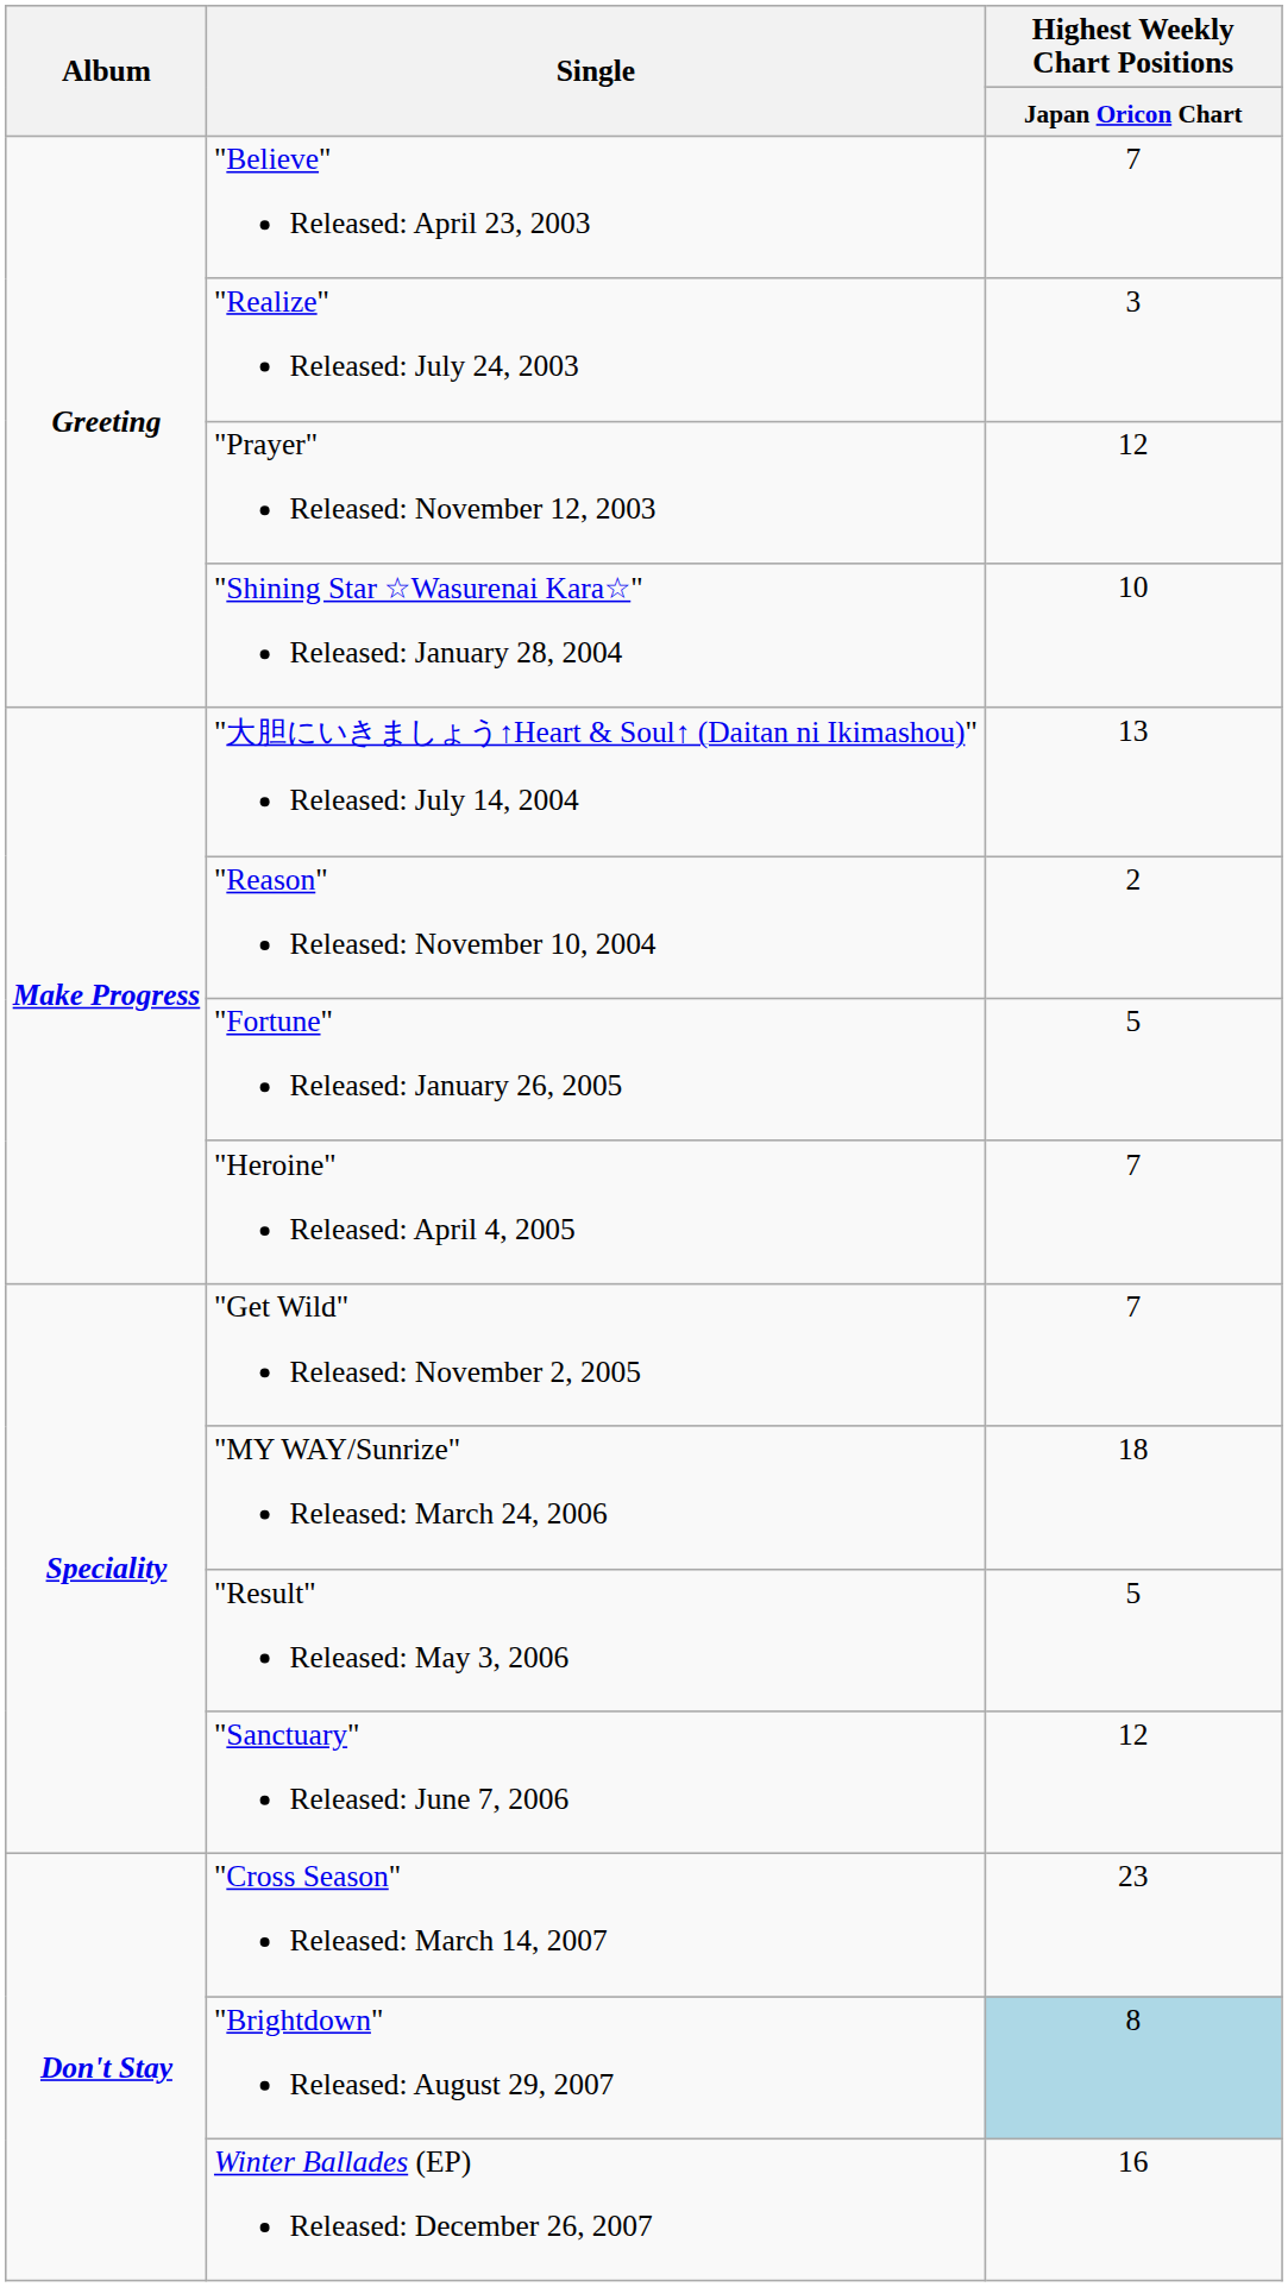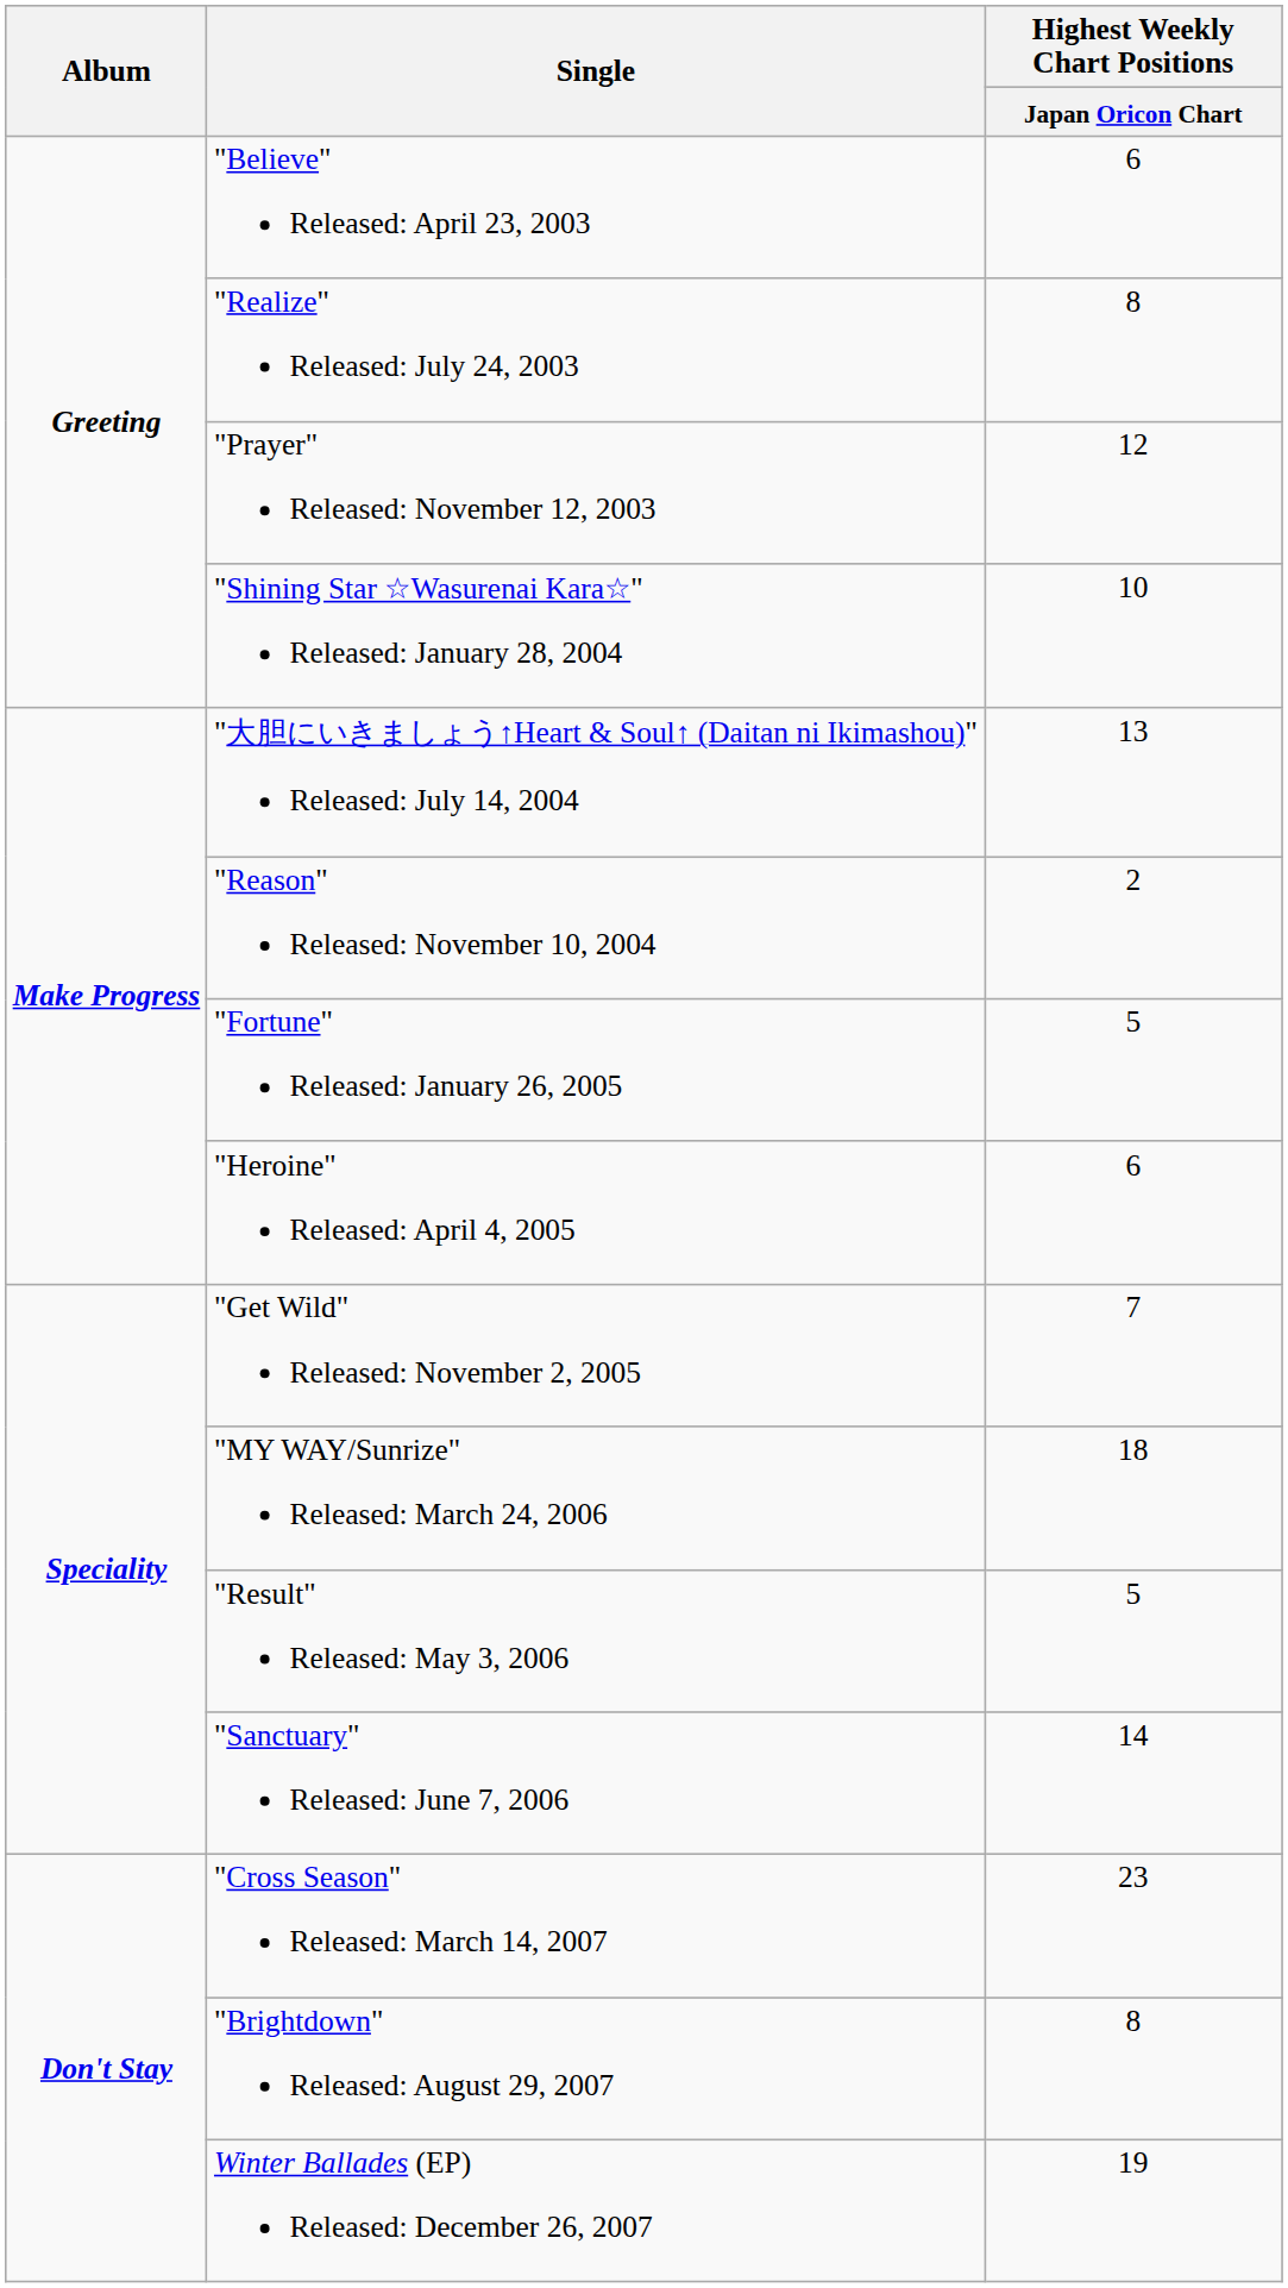"Believe" Released: April 23, 2003 | Highest Weekly Chart Positions / Japan Oricon Chart: 7 -> 6
"Realize" Released: July 24, 2003 | Highest Weekly Chart Positions / Japan Oricon Chart: 3 -> 8
"Heroine" Released: April 4, 2005 | Highest Weekly Chart Positions / Japan Oricon Chart: 7 -> 6
"Sanctuary" Released: June 7, 2006 | Highest Weekly Chart Positions / Japan Oricon Chart: 12 -> 14
"Brightdown" Released: August 29, 2007 | Highest Weekly Chart Positions / Japan Oricon Chart: lightblue background -> no background
Winter Ballades (EP) Released: December 26, 2007 | Highest Weekly Chart Positions / Japan Oricon Chart: 16 -> 19
